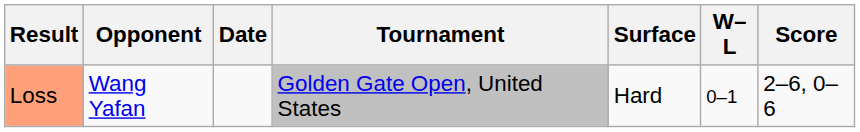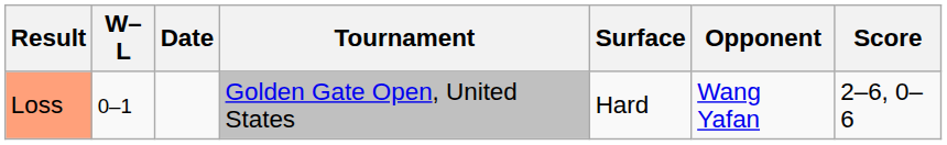columns swapped: W–L <-> Opponent
